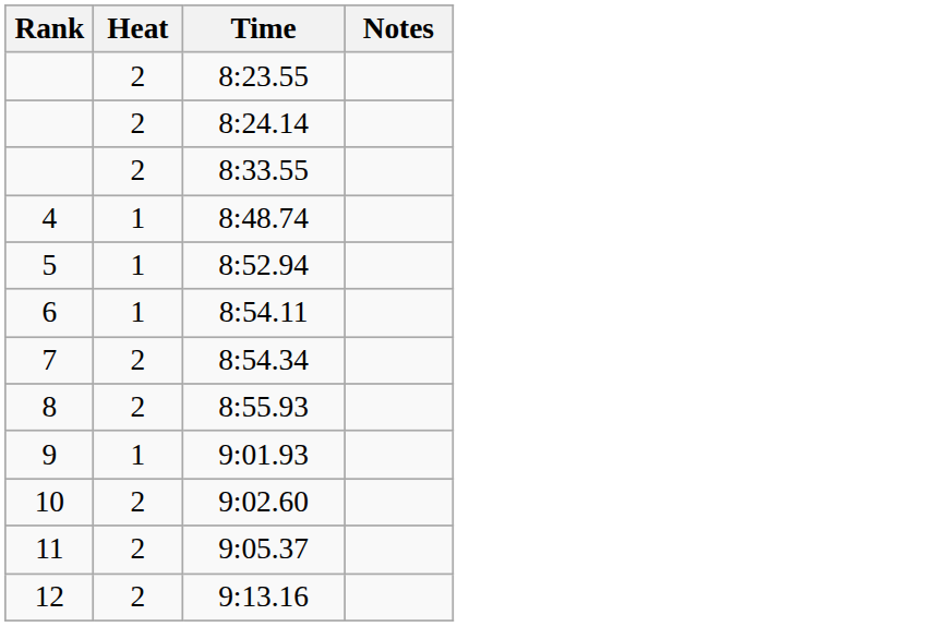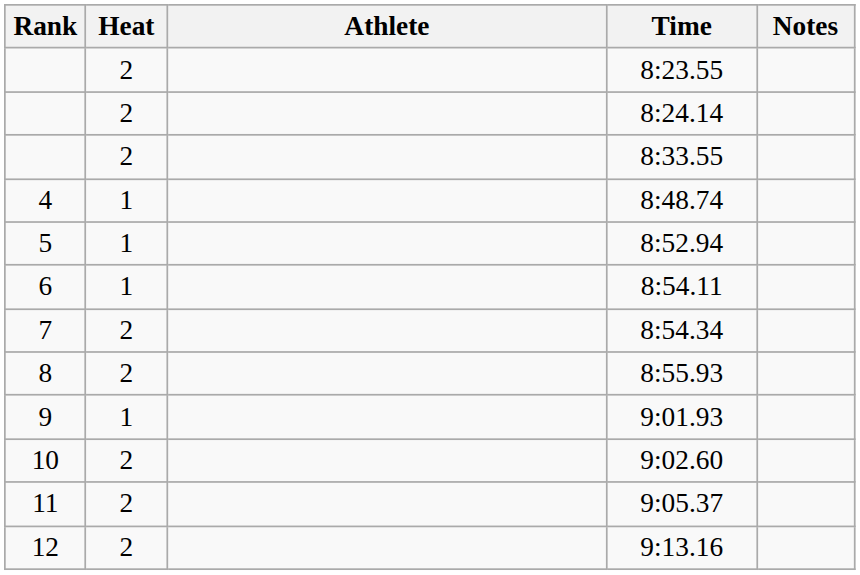+ column: Athlete
